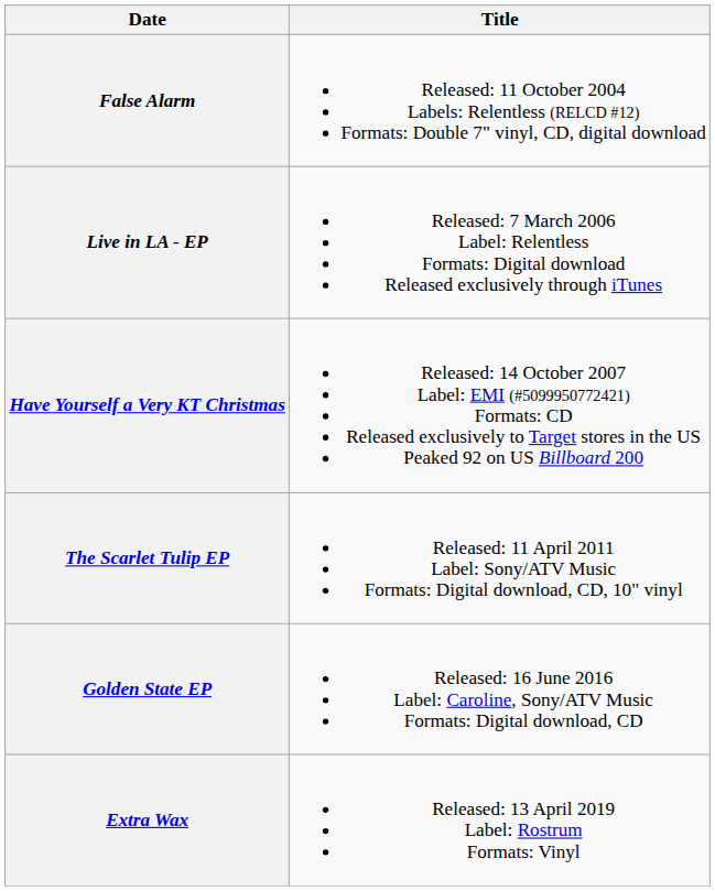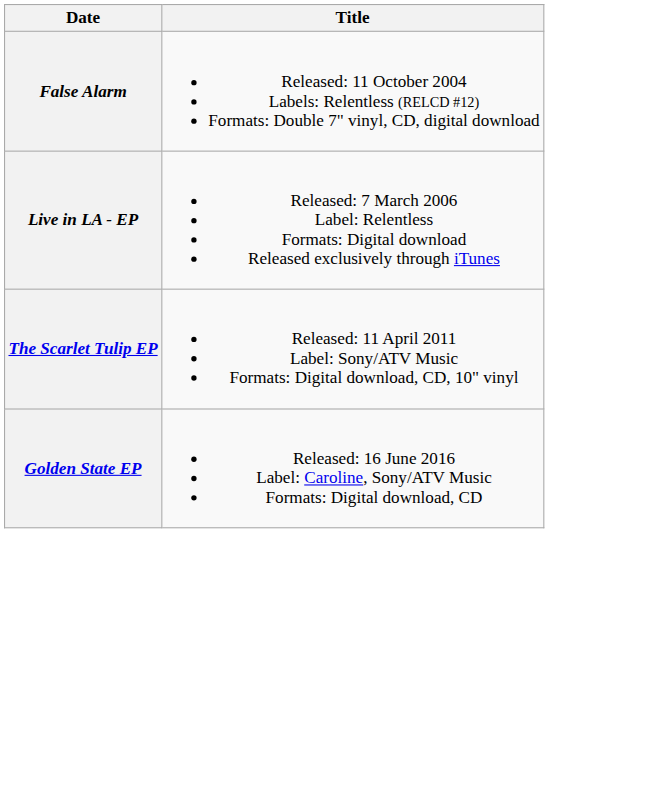- row: Have Yourself a Very KT Christmas | Released: 14 October 2007 Label: EMI (#5099950772421) Formats: CD Released exclusively to Target stores in the US Peaked 92 on US Billboard 200
- row: Extra Wax | Released: 13 April 2019 Label: Rostrum Formats: Vinyl
